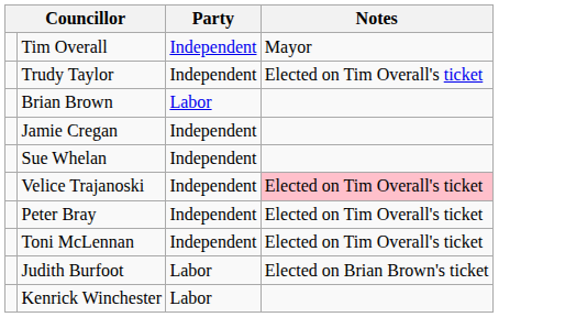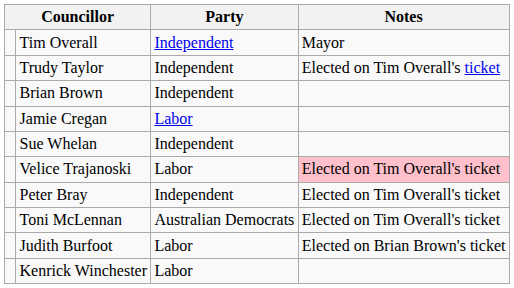Brian Brown | Party: Labor -> Independent
Jamie Cregan | Party: Independent -> Labor
Velice Trajanoski | Party: Independent -> Labor
Toni McLennan | Party: Independent -> Australian Democrats
